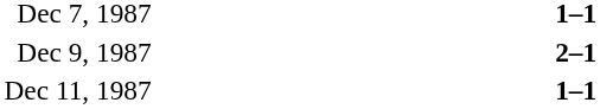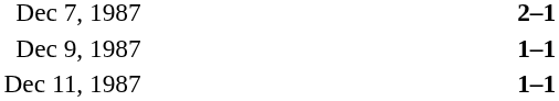Dec 7, 1987 | column 3: 1–1 -> 2–1
Dec 9, 1987 | column 3: 2–1 -> 1–1
